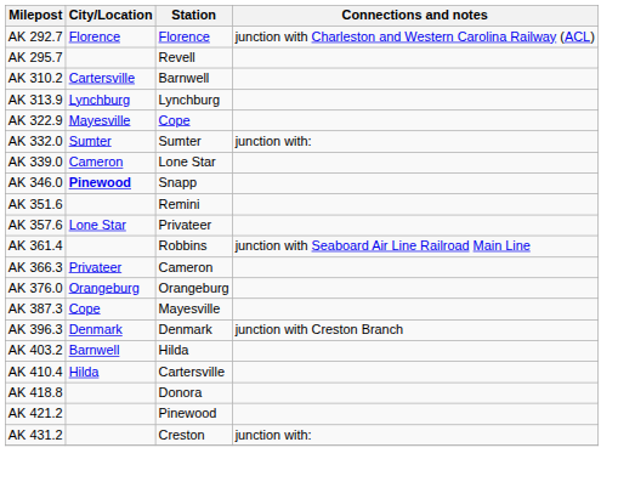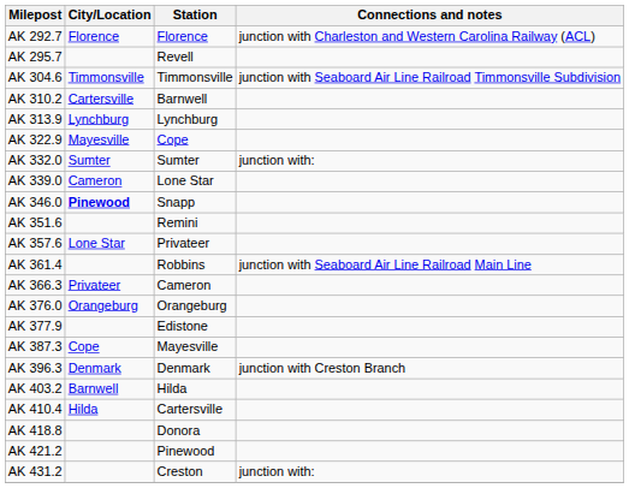+ row: AK 304.6 | Timmonsville | Timmonsville | junction with Seaboard Air Line Railroad Timmonsville Subdivision
+ row: AK 377.9 | Edistone
